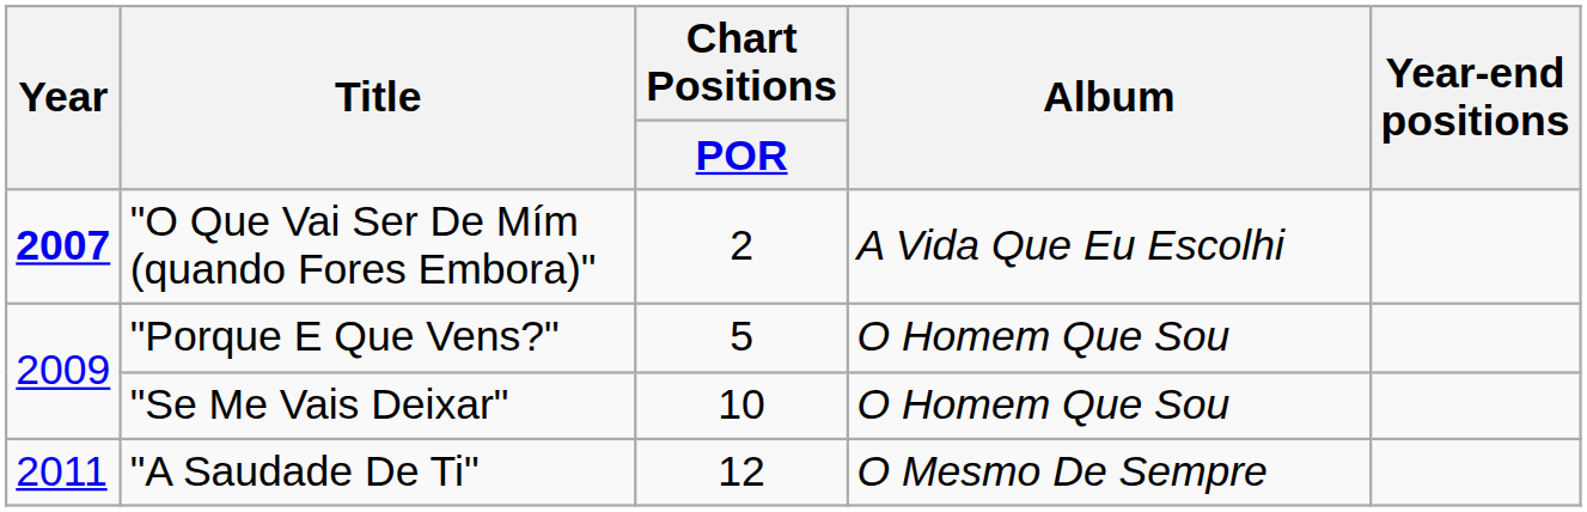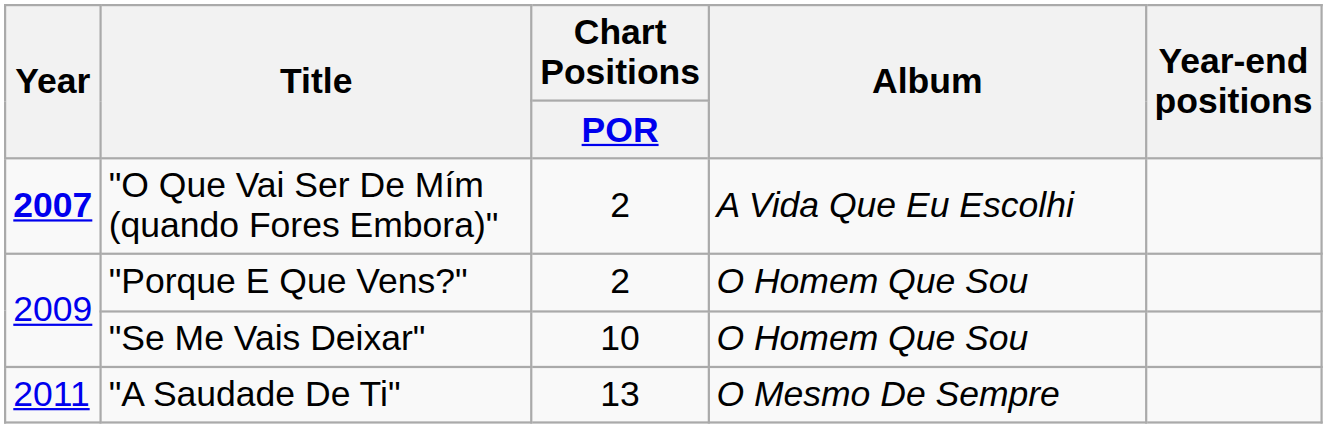"Porque E Que Vens?" | Chart Positions / POR: 5 -> 2
"A Saudade De Ti" | Chart Positions / POR: 12 -> 13
